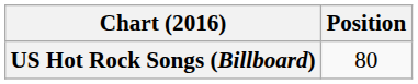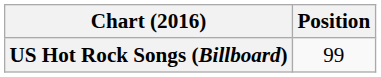US Hot Rock Songs (Billboard) | Position: 80 -> 99
